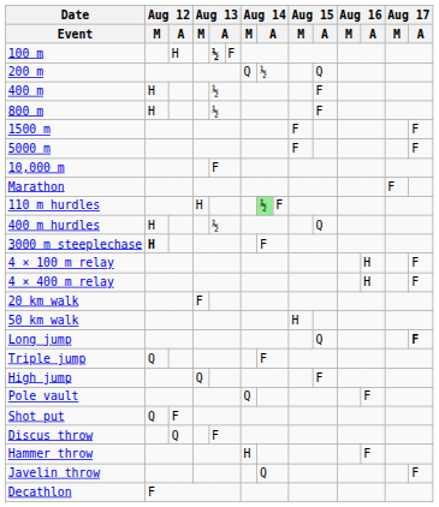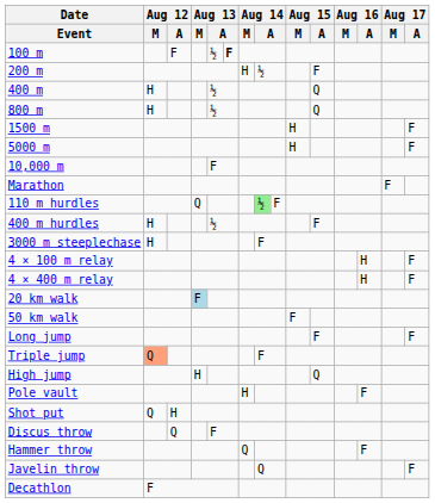100 m | Aug 12 / A: H -> F
100 m | column 5: bold -> normal
100 m | column 6: normal -> bold
200 m | Aug 14 / M: Q -> H
200 m | Aug 15 / A: Q -> F
400 m | Aug 15 / A: F -> Q
800 m | Aug 15 / A: F -> Q
1500 m | Aug 15 / M: F -> H
5000 m | Aug 15 / M: F -> H
110 m hurdles | Aug 13 / M: H -> Q
400 m hurdles | Aug 15 / A: Q -> F
3000 m steeplechase | Aug 12 / M: bold -> normal
20 km walk | Aug 13 / M: no background -> lightblue background
50 km walk | Aug 15 / M: H -> F
Long jump | Aug 15 / A: Q -> F
Long jump | Aug 17 / A: bold -> normal
Triple jump | Aug 12 / M: no background -> lightsalmon background
High jump | Aug 13 / M: Q -> H
High jump | Aug 15 / A: F -> Q
Pole vault | Aug 14 / M: Q -> H
Shot put | Aug 12 / A: F -> H
Hammer throw | Aug 14 / M: H -> Q
